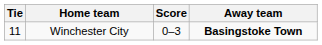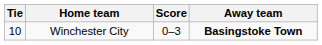Winchester City | Tie: 11 -> 10
